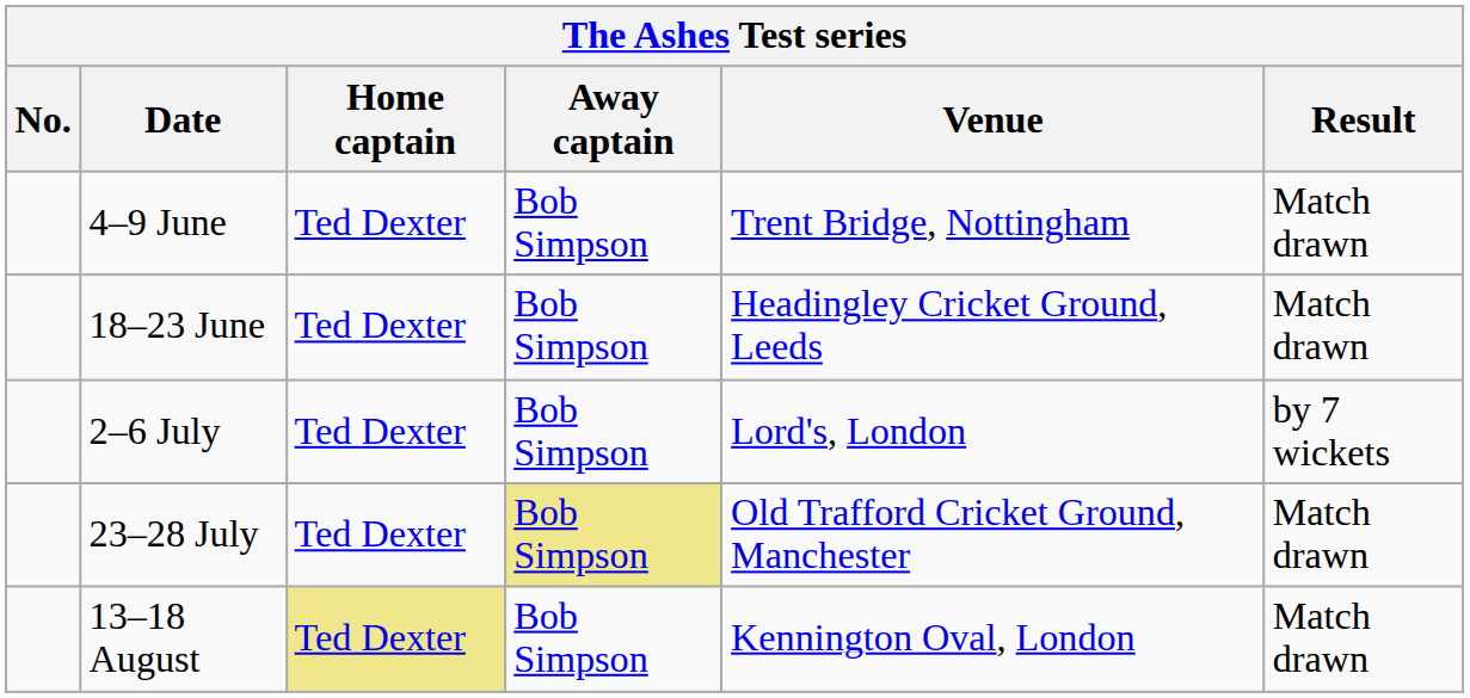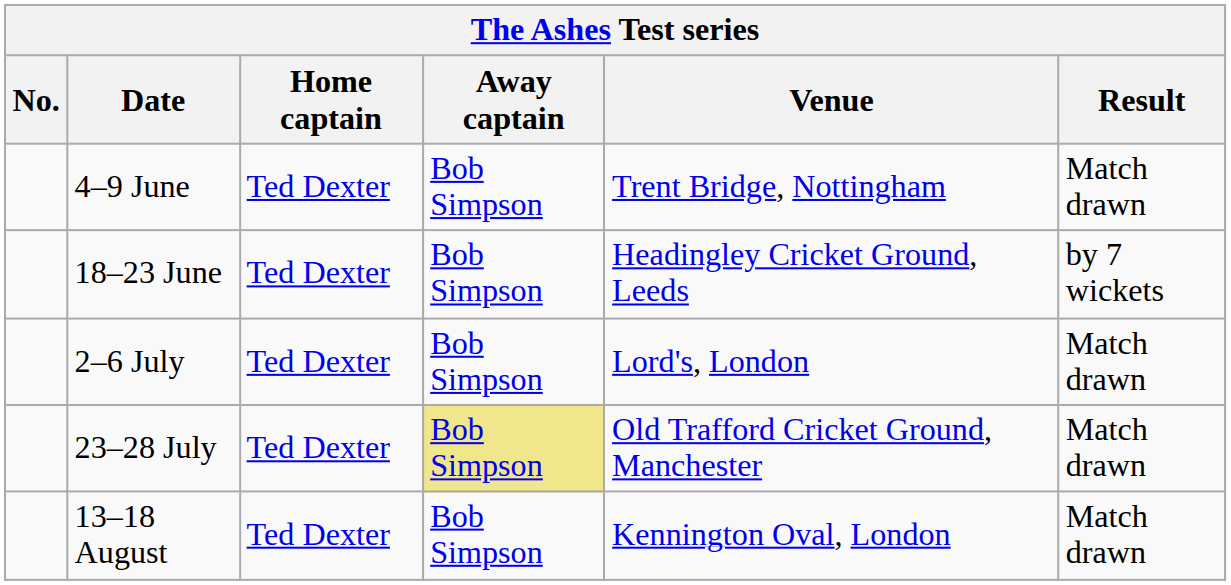18–23 June | Result: Match drawn -> by 7 wickets
2–6 July | Result: by 7 wickets -> Match drawn
13–18 August | Home captain: khaki background -> no background
